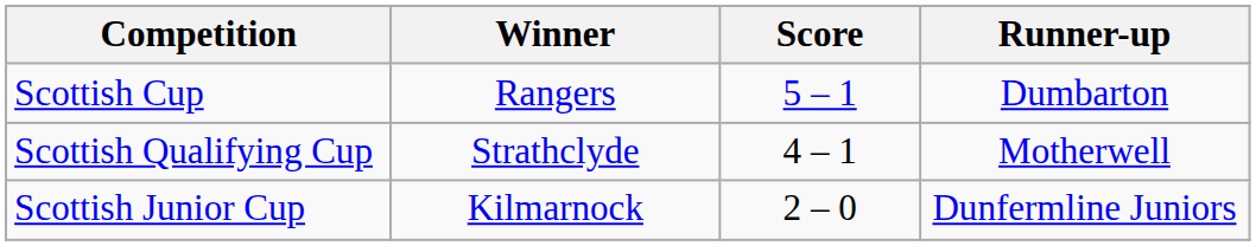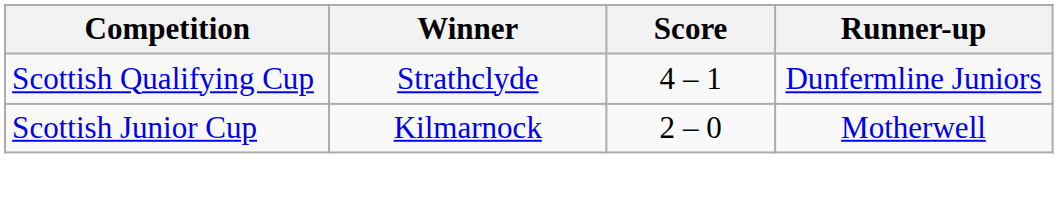- row: Scottish Cup | Rangers | 5 – 1 | Dumbarton
Scottish Qualifying Cup | Runner-up: Motherwell -> Dunfermline Juniors
Scottish Junior Cup | Runner-up: Dunfermline Juniors -> Motherwell
